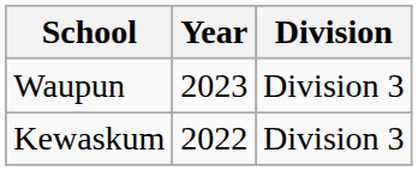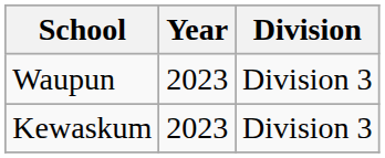Kewaskum | Year: 2022 -> 2023
